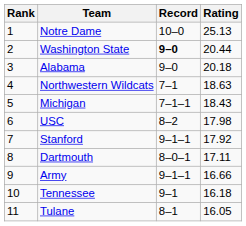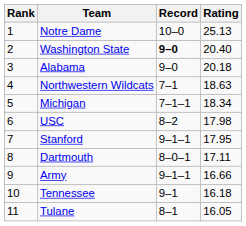Washington State | Rating: 20.44 -> 20.40
Michigan | Rating: 18.43 -> 18.34
Stanford | Rating: 17.92 -> 17.95
